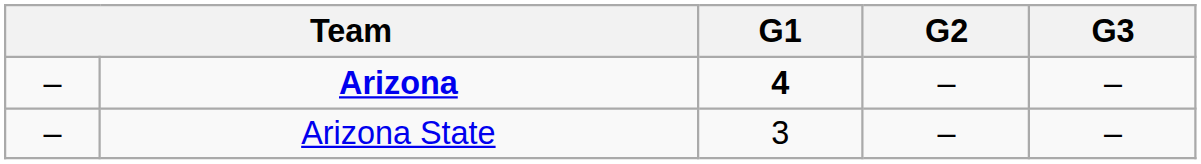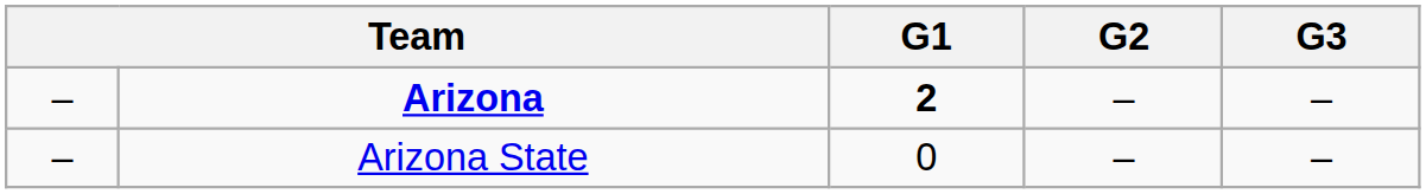Arizona | G1: 4 -> 2
Arizona State | G1: 3 -> 0
